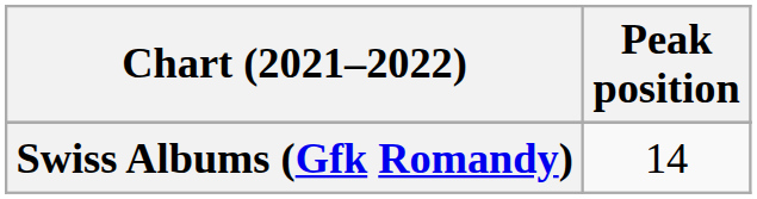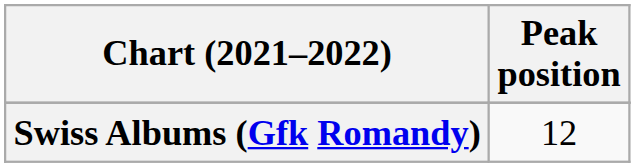Swiss Albums (Gfk Romandy) | Peak position: 14 -> 12
